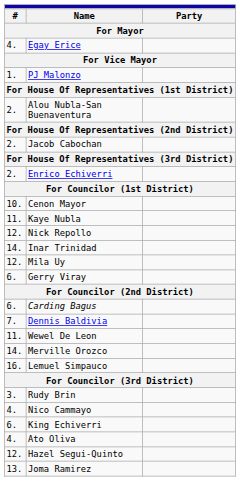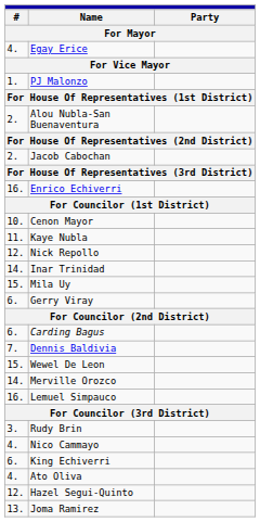Enrico Echiverri | column 1: 2. -> 16.
Mila Uy | column 1: 12. -> 15.
Wewel De Leon | column 1: 11. -> 15.
